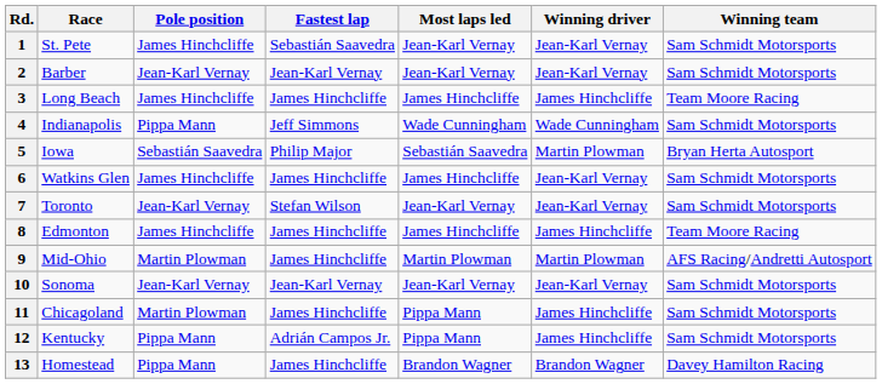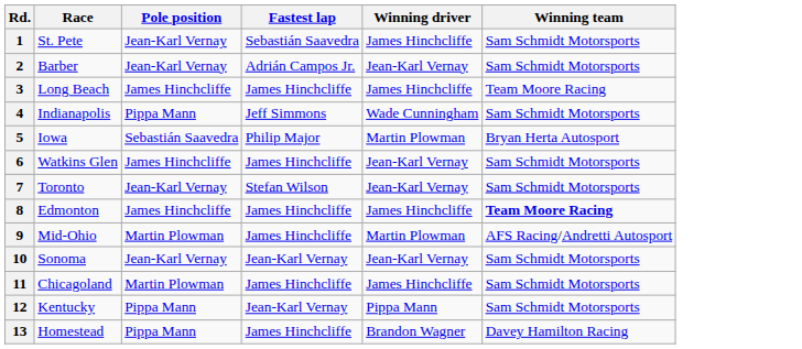- column: Most laps led | Jean-Karl Vernay | Jean-Karl Vernay | James Hinchcliffe | Wade Cunningham | Sebastián Saavedra | James Hinchcliffe | Jean-Karl Vernay | James Hinchcliffe | Martin Plowman | Jean-Karl Vernay | Pippa Mann | Pippa Mann | Brandon Wagner
1 | Pole position: James Hinchcliffe -> Jean-Karl Vernay
1 | Winning driver: Jean-Karl Vernay -> James Hinchcliffe
2 | Fastest lap: Jean-Karl Vernay -> Adrián Campos Jr.
8 | Winning team: normal -> bold
12 | Fastest lap: Adrián Campos Jr. -> Jean-Karl Vernay
12 | Winning driver: James Hinchcliffe -> Pippa Mann
